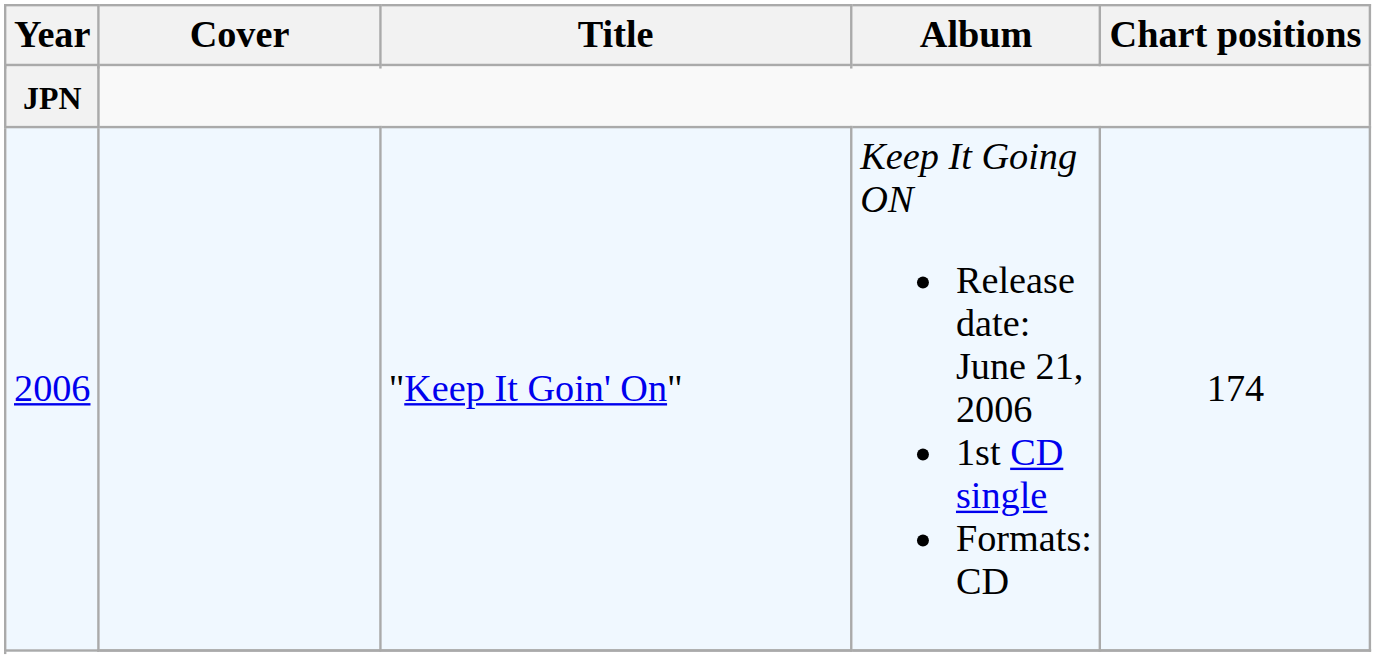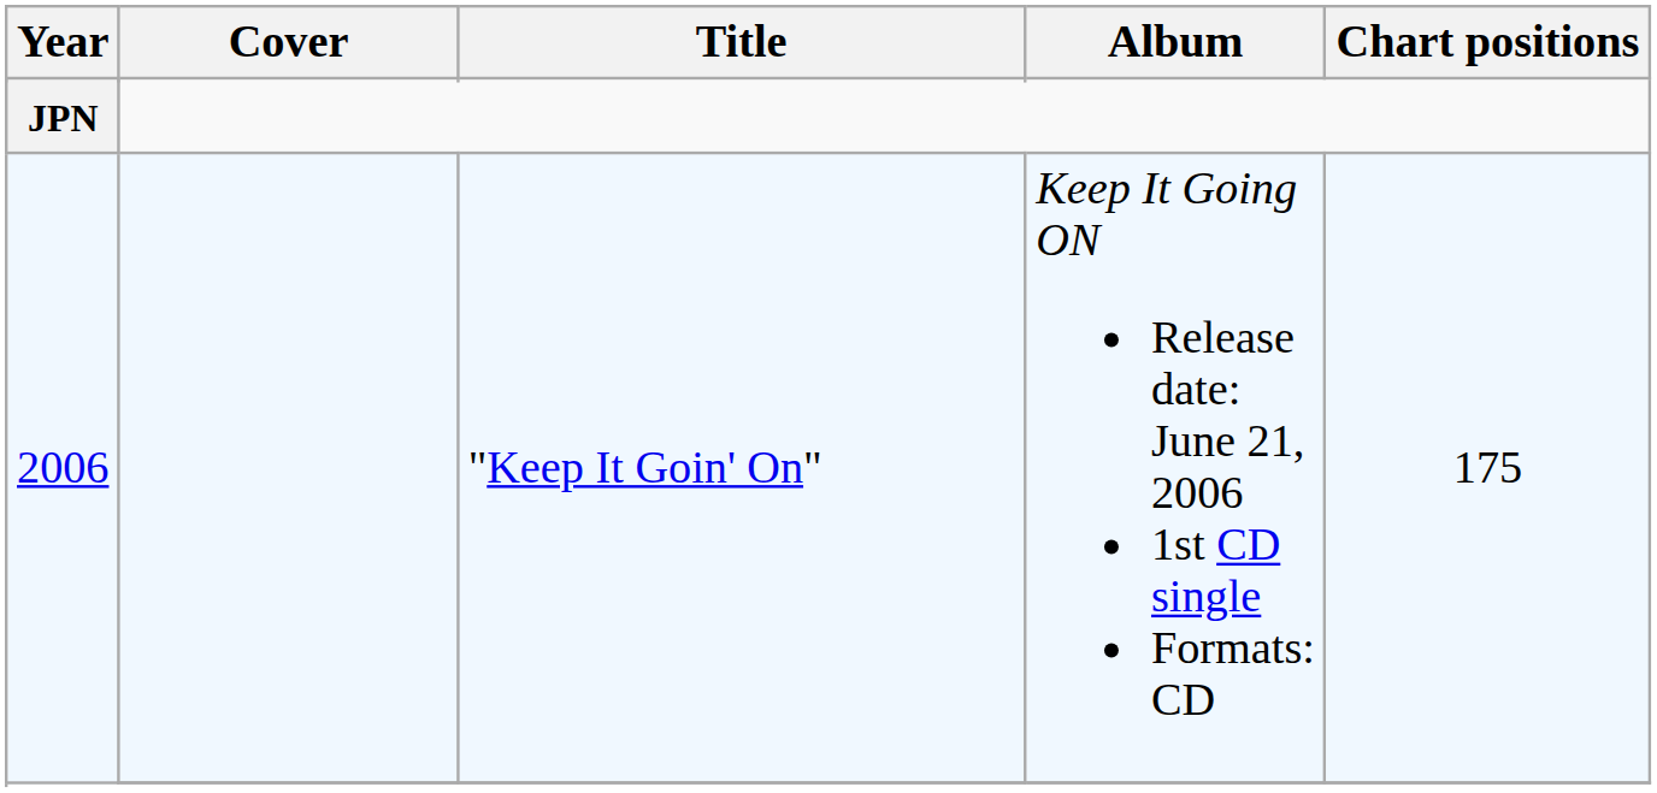"Keep It Goin' On" | Chart positions: 174 -> 175
